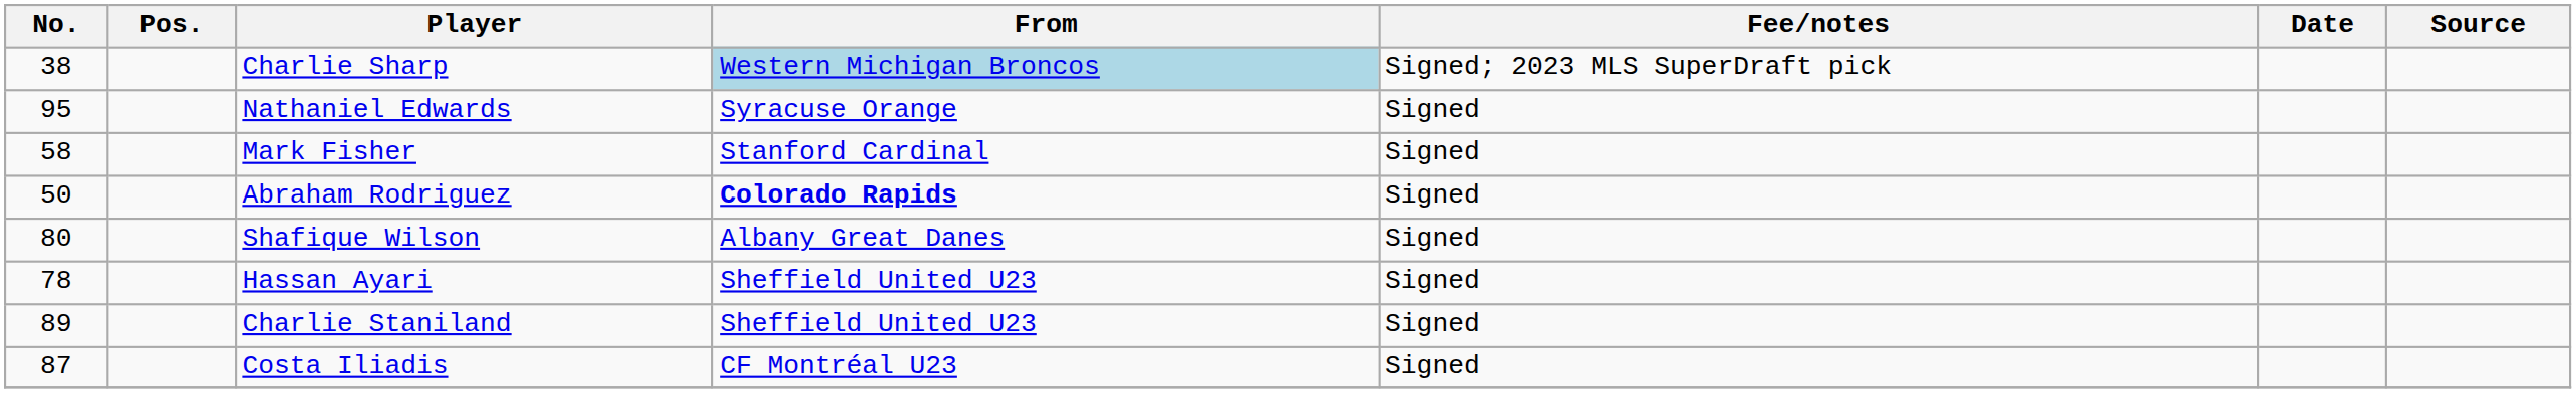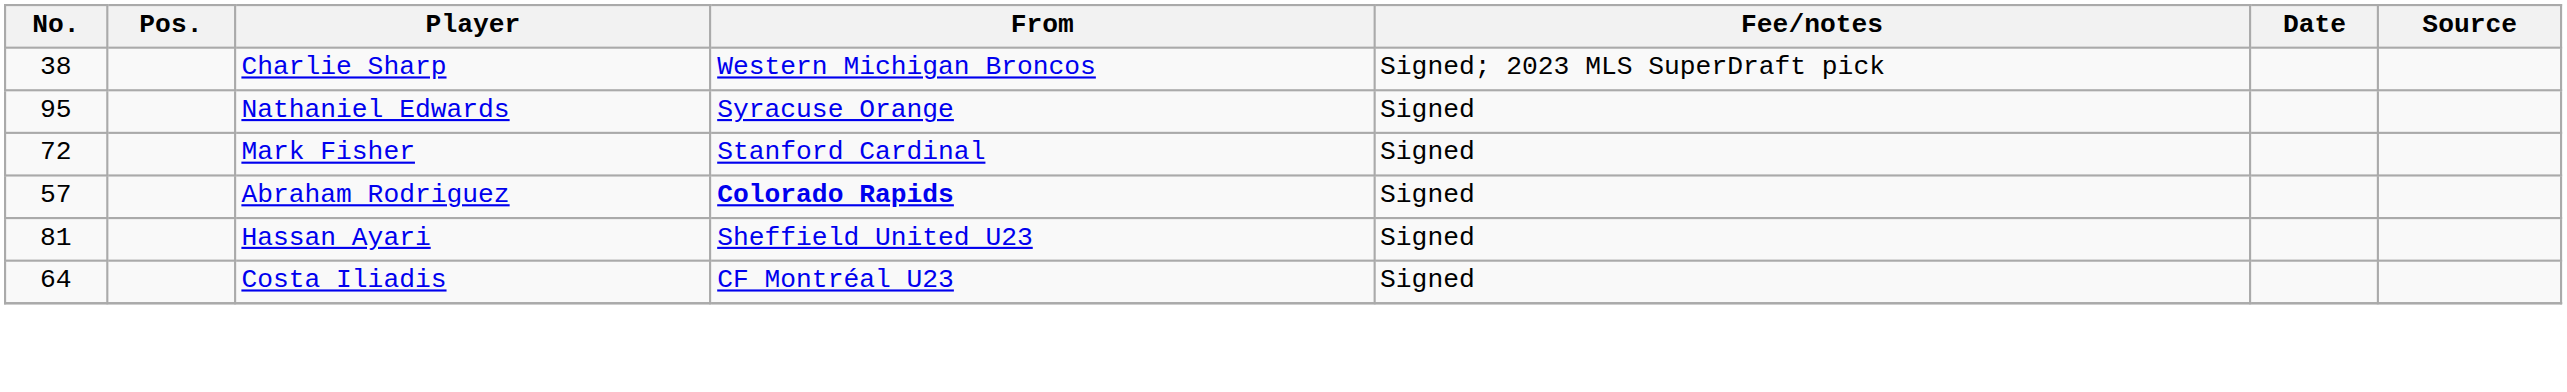Charlie Sharp | From: lightblue background -> no background
Mark Fisher | No.: 58 -> 72
Abraham Rodriguez | No.: 50 -> 57
- row: 80 | Shafique Wilson | Albany Great Danes | Signed
Hassan Ayari | No.: 78 -> 81
- row: 89 | Charlie Staniland | Sheffield United U23 | Signed
Costa Iliadis | No.: 87 -> 64
